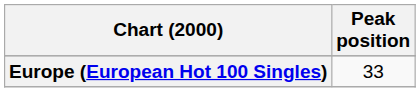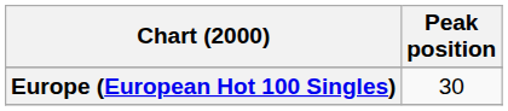Europe (European Hot 100 Singles) | Peak position: 33 -> 30
